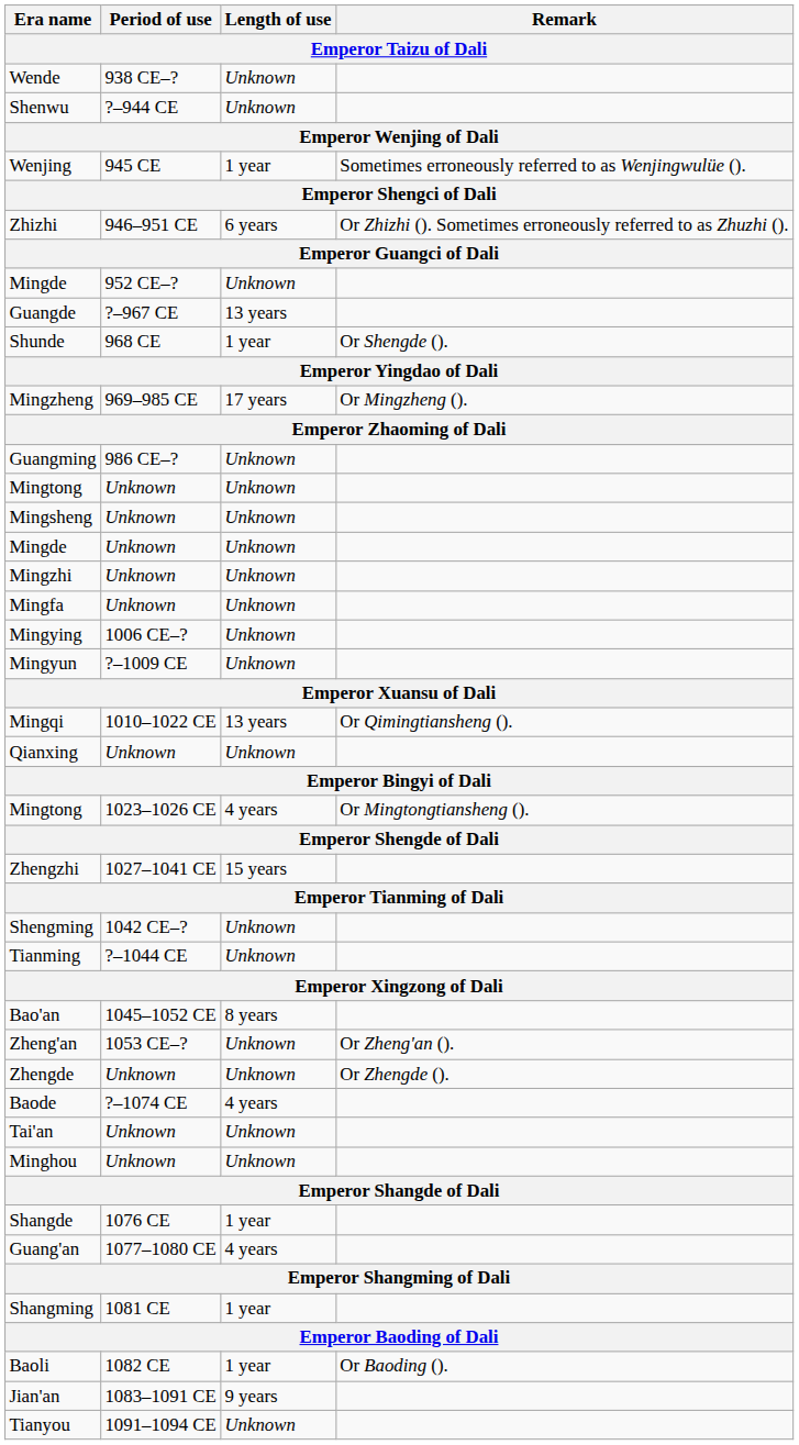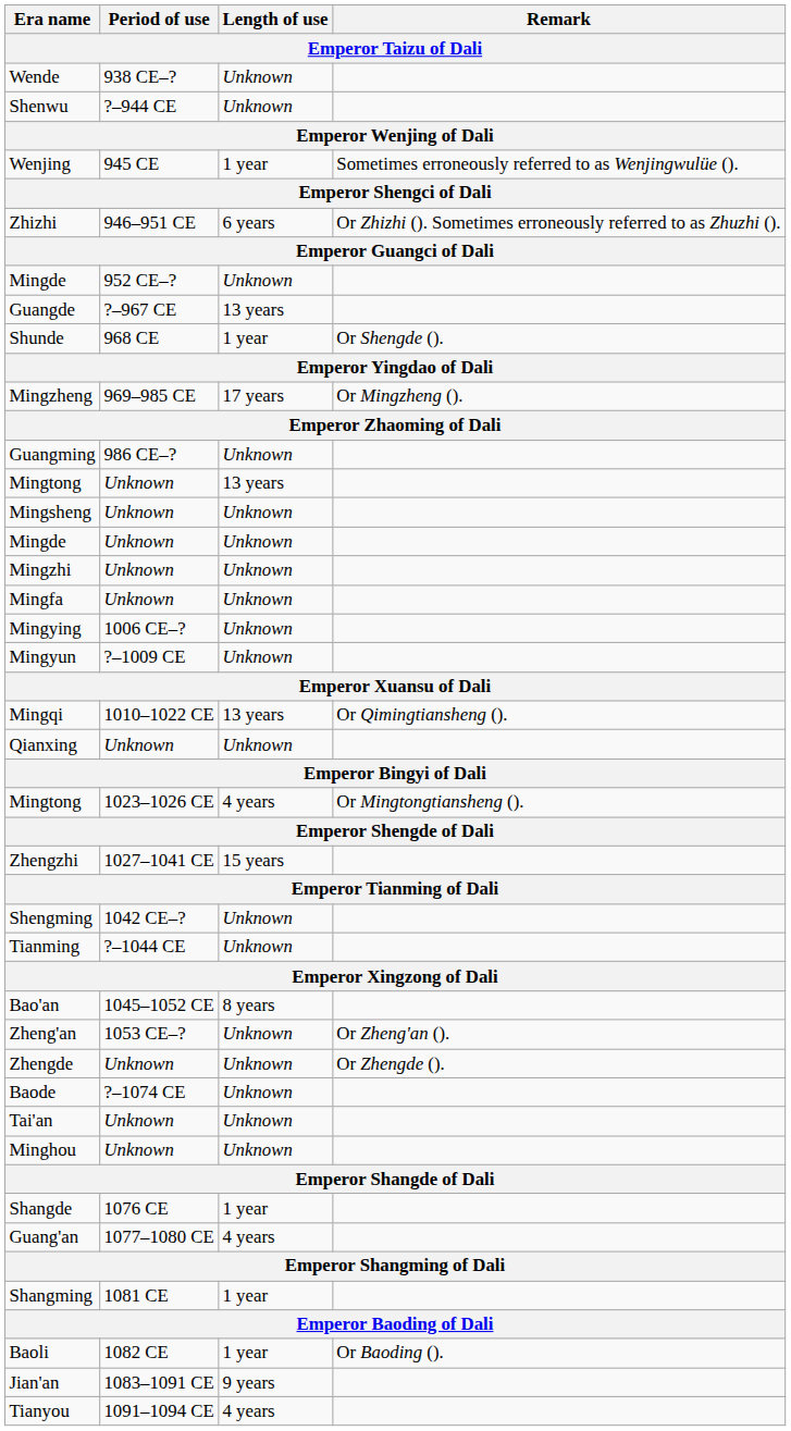Mingtong / Unknown | Length of use: Unknown -> 13 years
Baode | Length of use: 4 years -> Unknown
Tianyou | Length of use: Unknown -> 4 years
